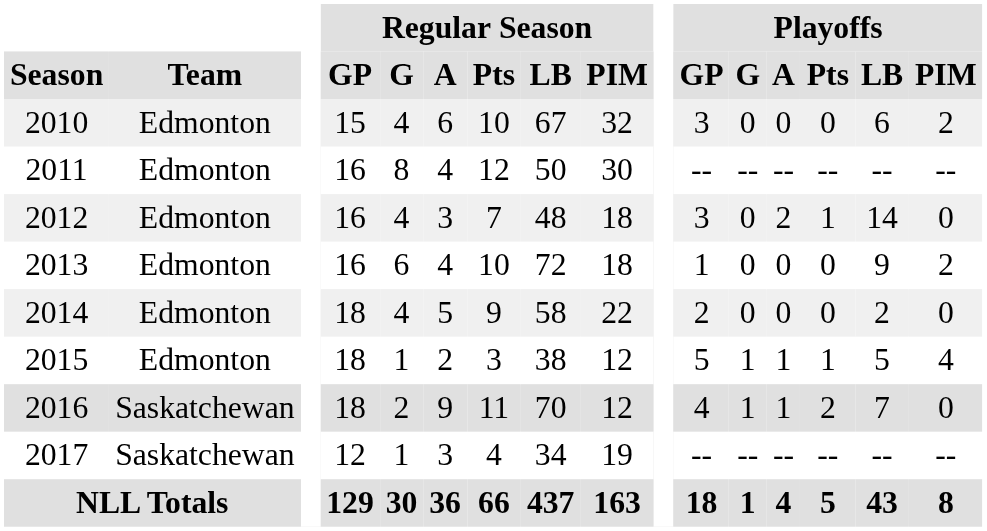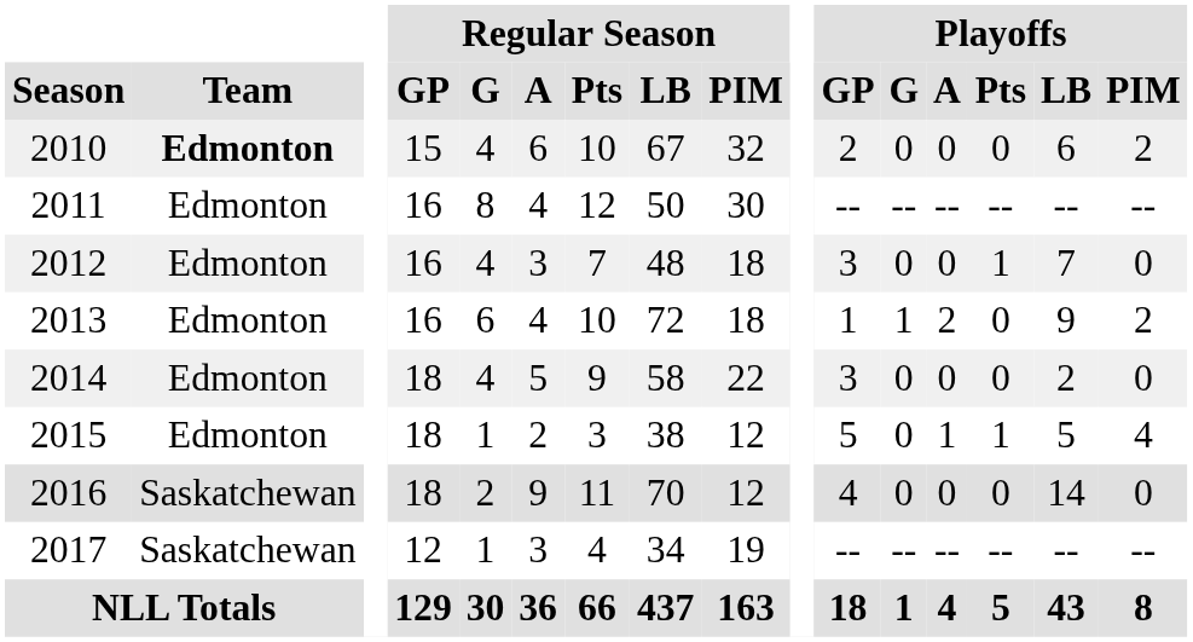2010 | Team: normal -> bold
2010 | Playoffs / GP: 3 -> 2
2012 | Playoffs / A: 2 -> 0
2012 | Playoffs / LB: 14 -> 7
2013 | Playoffs / G: 0 -> 1
2013 | Playoffs / A: 0 -> 2
2014 | Playoffs / GP: 2 -> 3
2015 | Playoffs / G: 1 -> 0
2016 | Playoffs / G: 1 -> 0
2016 | Playoffs / A: 1 -> 0
2016 | Playoffs / Pts: 2 -> 0
2016 | Playoffs / LB: 7 -> 14
